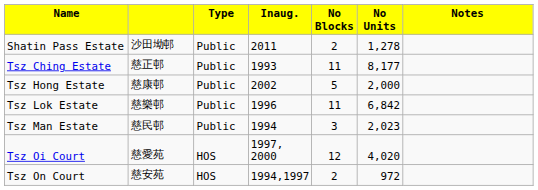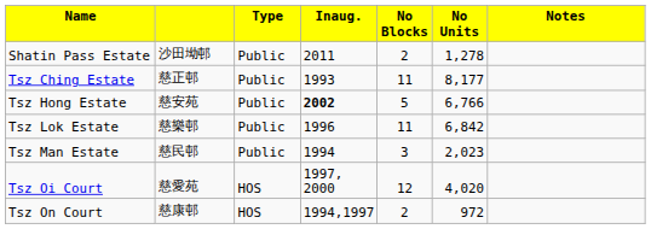Tsz Hong Estate | column 2: 慈康邨 -> 慈安苑
Tsz Hong Estate | column 4: normal -> bold
Tsz Hong Estate | column 6: 2,000 -> 6,766
Tsz On Court | column 2: 慈安苑 -> 慈康邨
